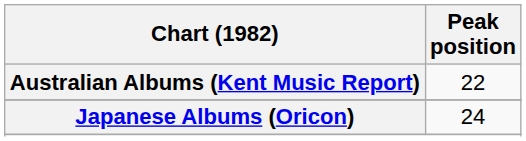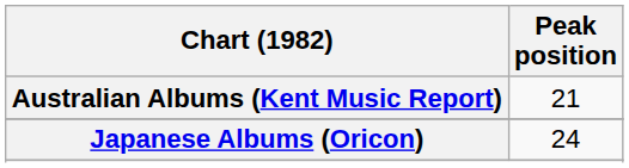Australian Albums (Kent Music Report) | Peak position: 22 -> 21
